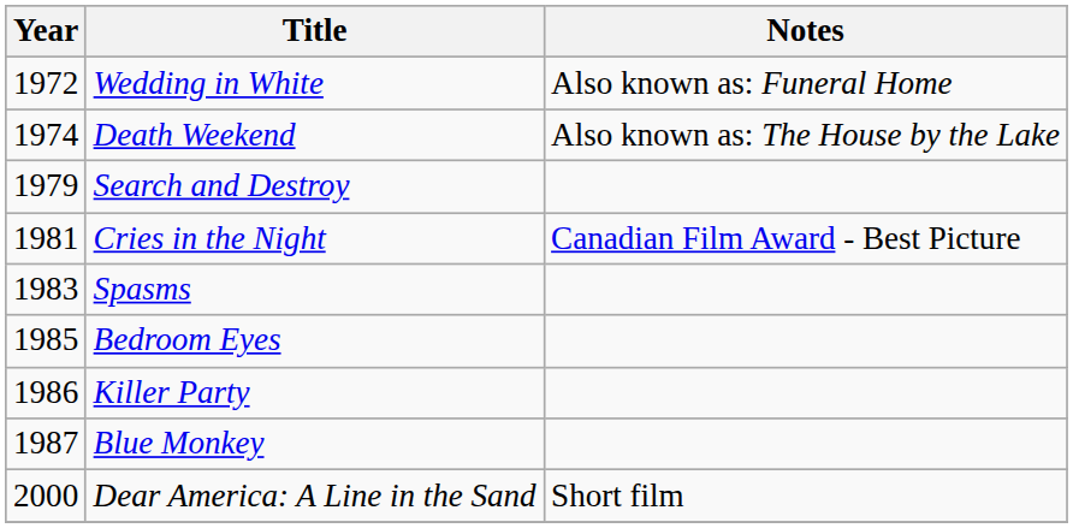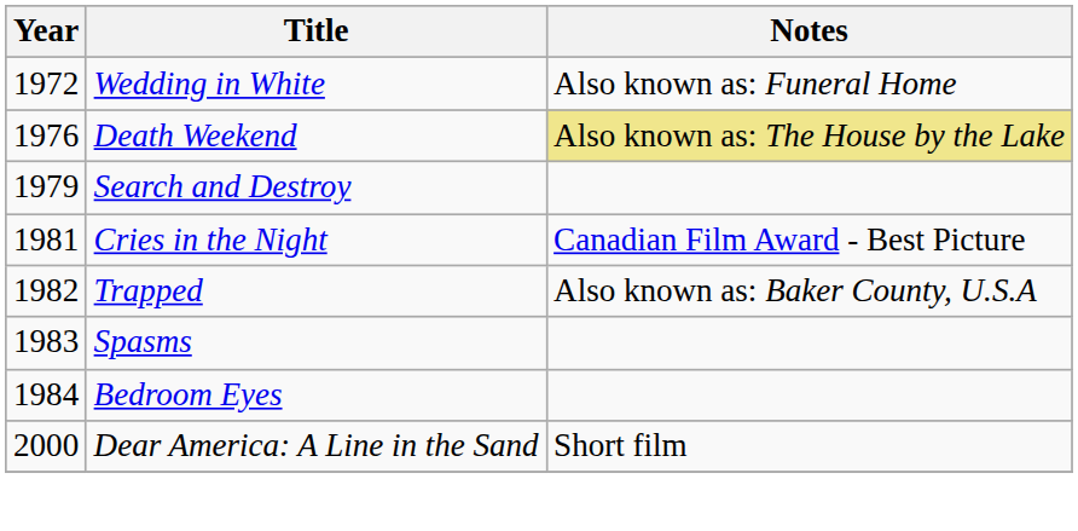Death Weekend | Year: 1974 -> 1976
Death Weekend | Notes: no background -> khaki background
+ row: 1982 | Trapped | Also known as: Baker County, U.S.A
Bedroom Eyes | Year: 1985 -> 1984
- row: 1986 | Killer Party
- row: 1987 | Blue Monkey
